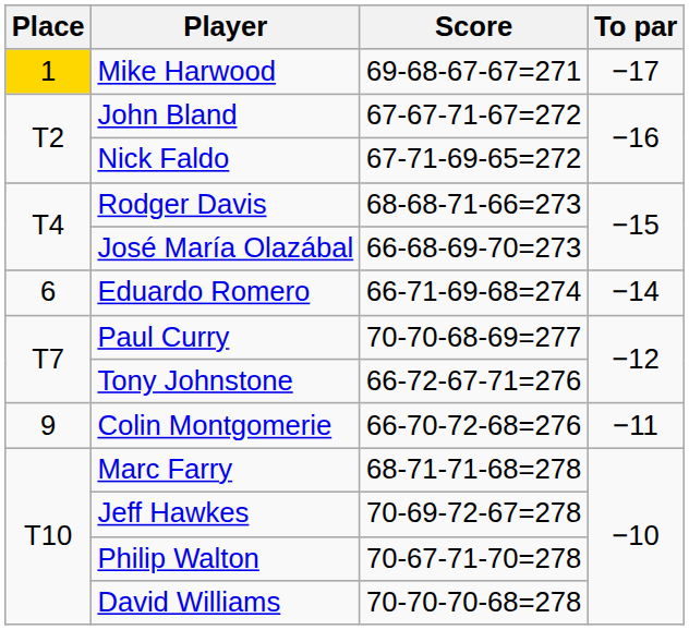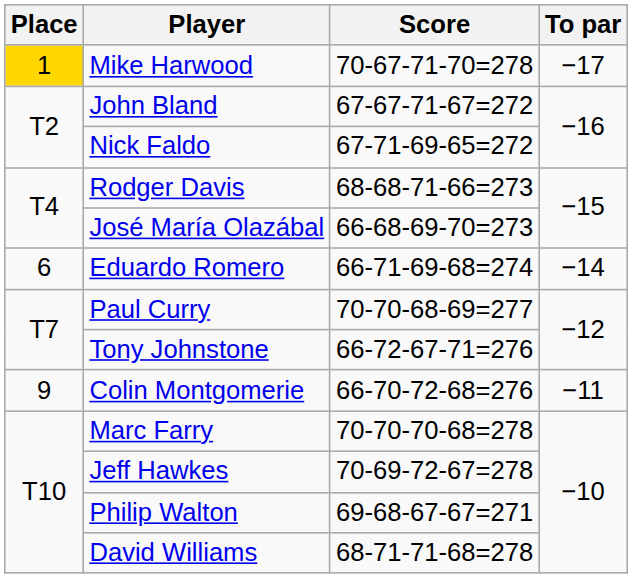Mike Harwood | Score: 69-68-67-67=271 -> 70-67-71-70=278
Marc Farry | Score: 68-71-71-68=278 -> 70-70-70-68=278
Philip Walton | Score: 70-67-71-70=278 -> 69-68-67-67=271
David Williams | Score: 70-70-70-68=278 -> 68-71-71-68=278
